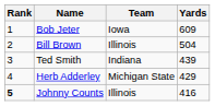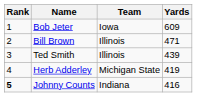Bill Brown | Yards: 504 -> 471
Ted Smith | Team: Indiana -> Illinois
Herb Adderley | Yards: 429 -> 419
Johnny Counts | Team: Illinois -> Indiana
